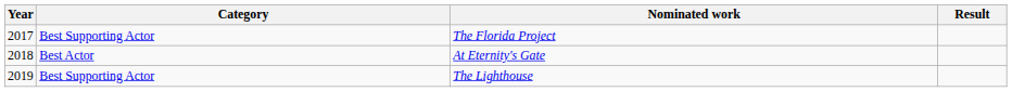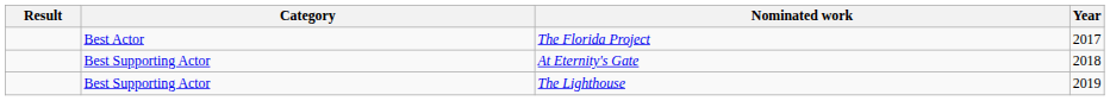columns swapped: Year <-> Result
The Florida Project | Category: Best Supporting Actor -> Best Actor
At Eternity's Gate | Category: Best Actor -> Best Supporting Actor
